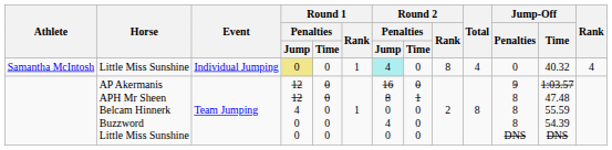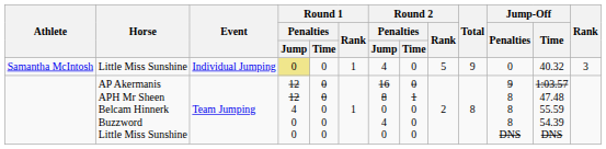Samantha McIntosh | Round 2 / Penalties / Jump: paleturquoise background -> no background
Samantha McIntosh | Round 2 / Rank: 8 -> 5
Samantha McIntosh | Total: 4 -> 9
Samantha McIntosh | Rank: 4 -> 3
